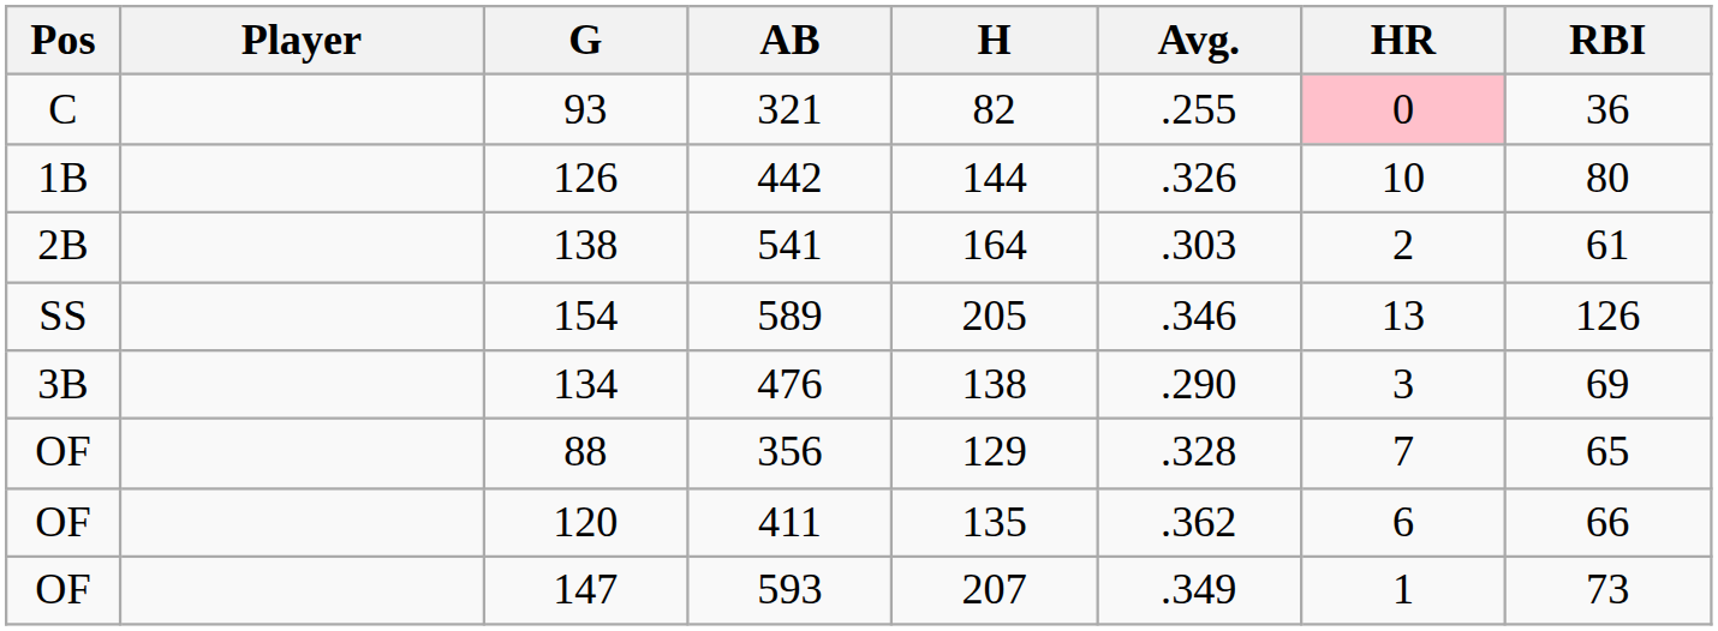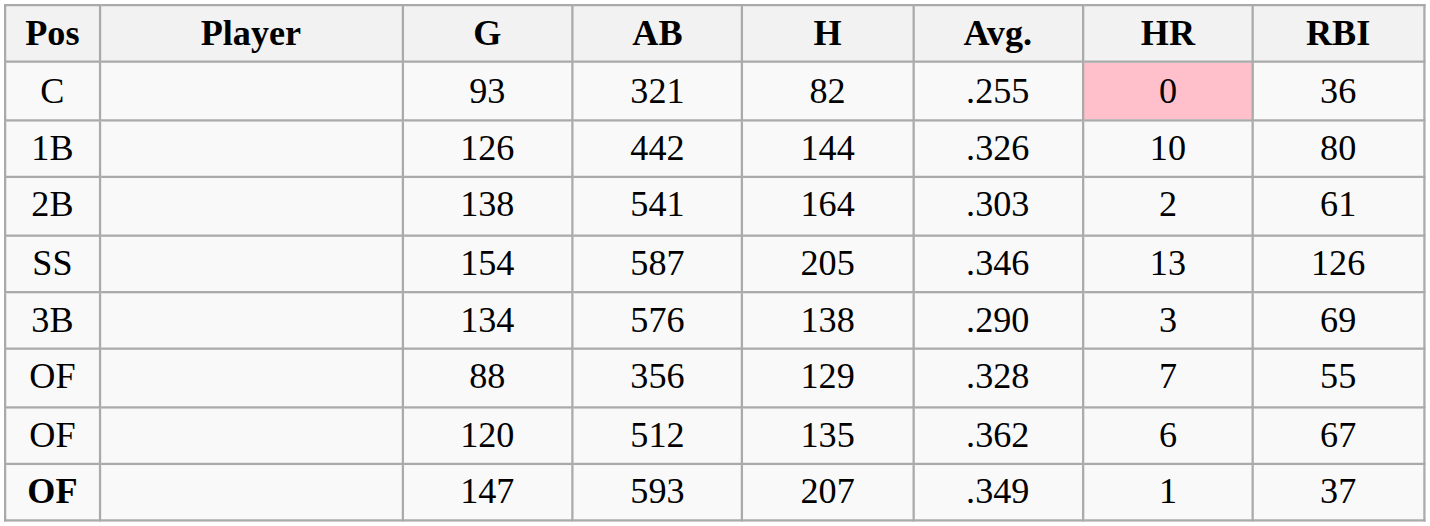154 | AB: 589 -> 587
134 | AB: 476 -> 576
88 | RBI: 65 -> 55
120 | AB: 411 -> 512
120 | RBI: 66 -> 67
147 | Pos: normal -> bold
147 | RBI: 73 -> 37
